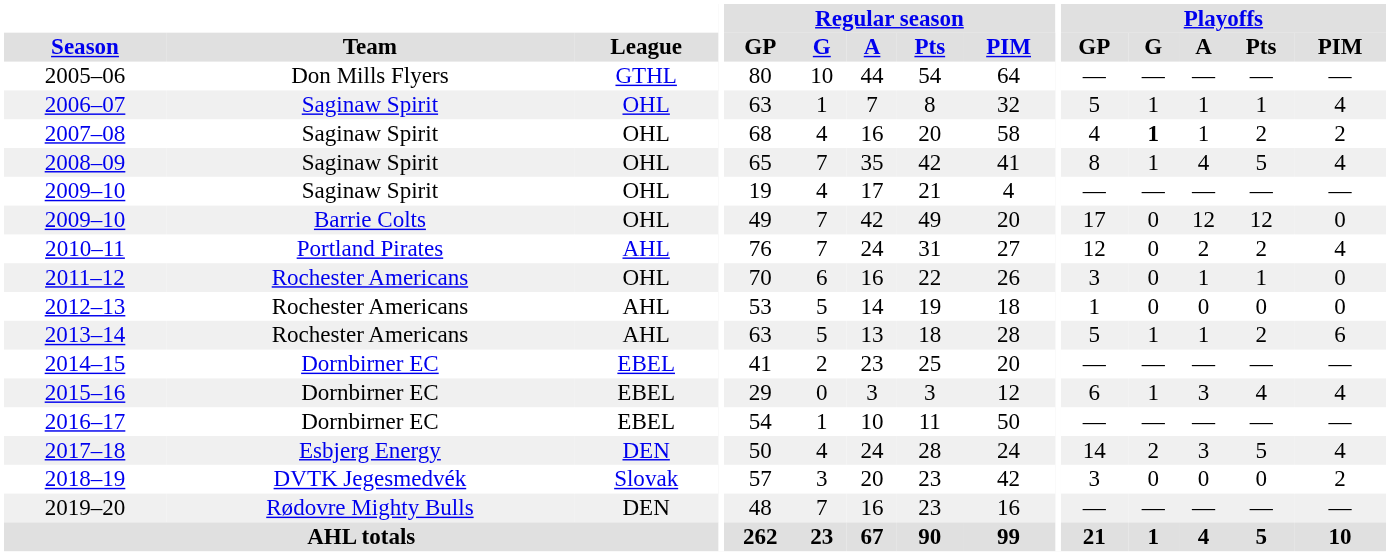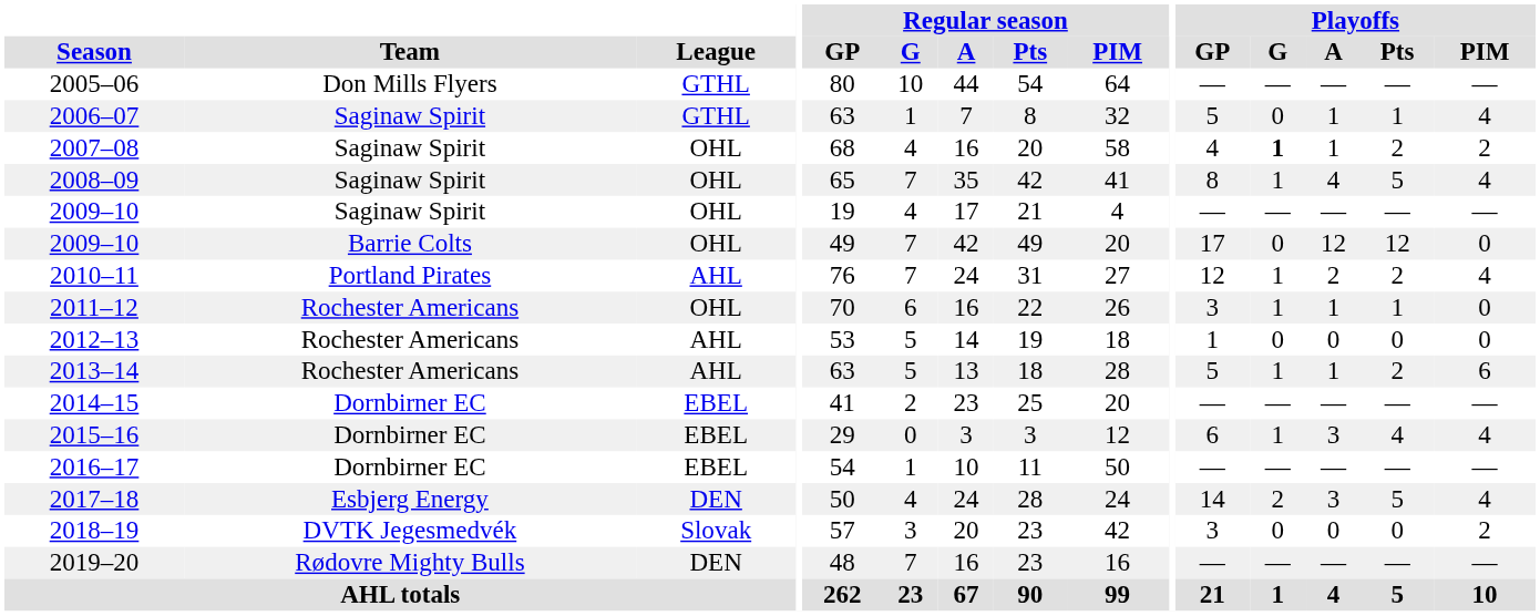2006–07 | League: OHL -> GTHL
2006–07 | Playoffs / G: 1 -> 0
2010–11 | Playoffs / G: 0 -> 1
2011–12 | Playoffs / G: 0 -> 1
